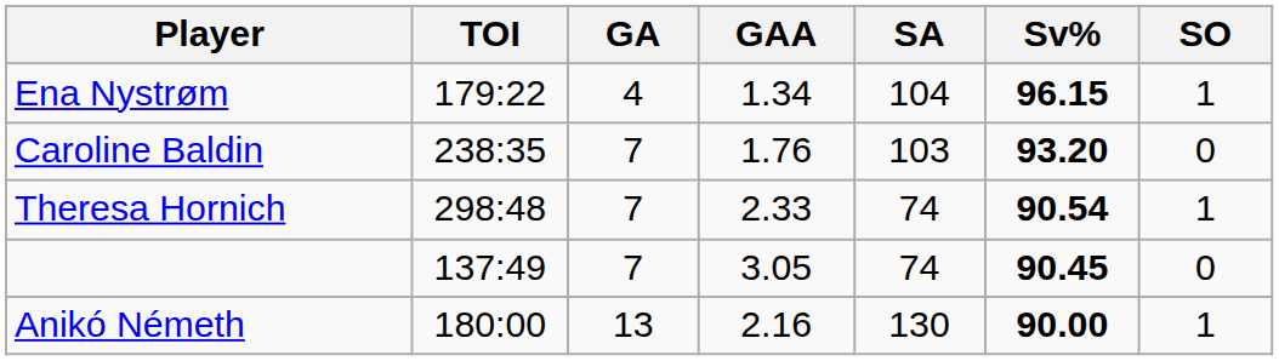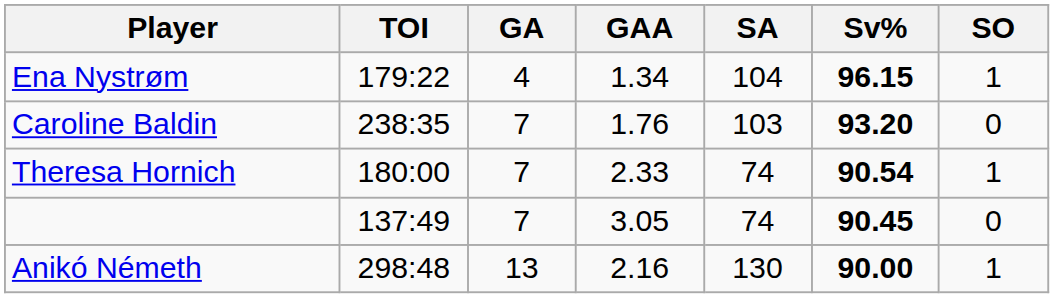Theresa Hornich | TOI: 298:48 -> 180:00
Anikó Németh | TOI: 180:00 -> 298:48
